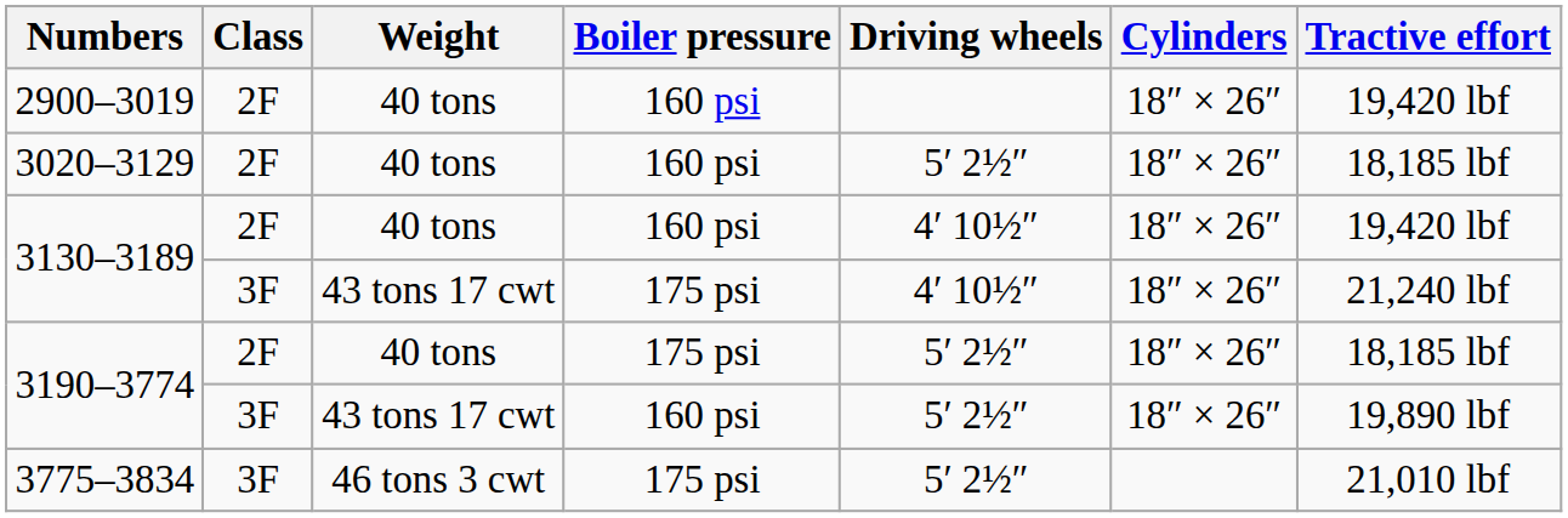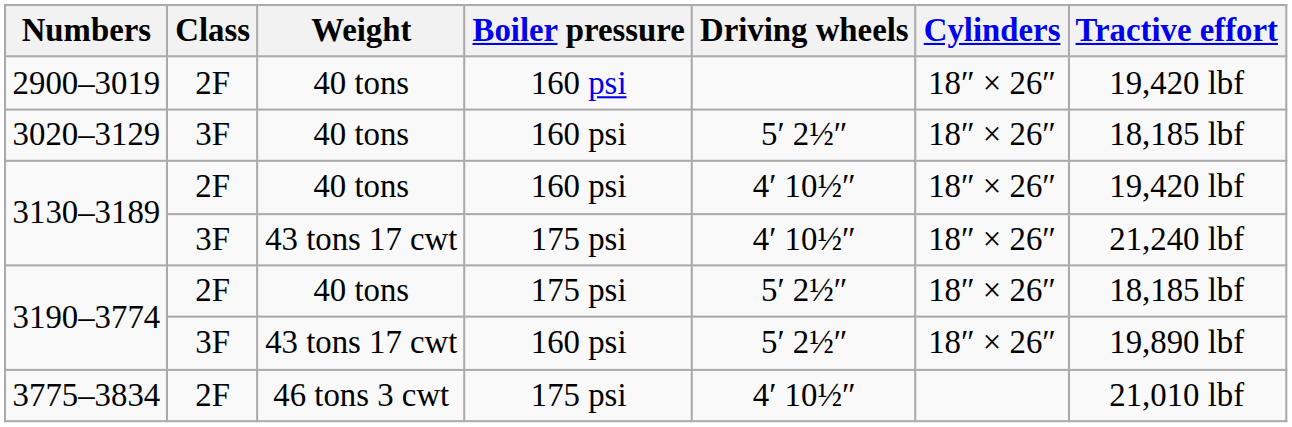3020–3129 | Class: 2F -> 3F
3775–3834 | Class: 3F -> 2F
3775–3834 | Driving wheels: 5′ 2½″ -> 4′ 10½″
